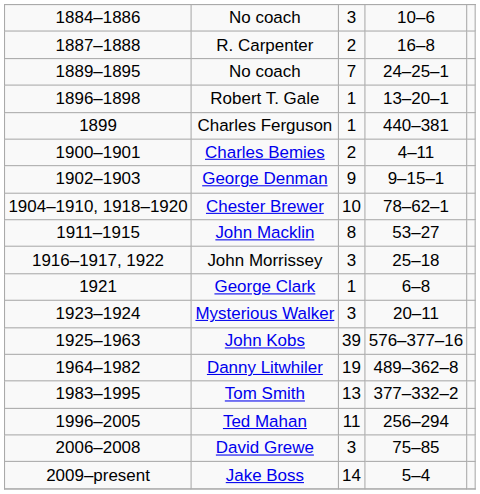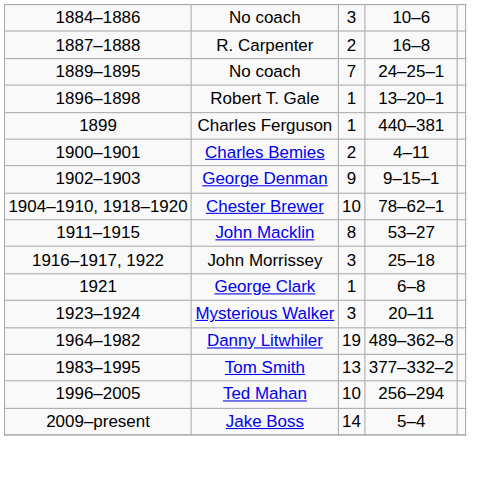- row: 1925–1963 | John Kobs | 39 | 576–377–16
Ted Mahan | column 3: 11 -> 10
- row: 2006–2008 | David Grewe | 3 | 75–85
